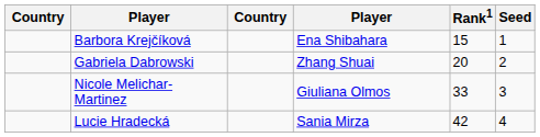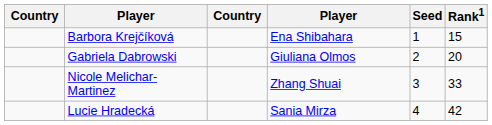columns swapped: Rank1 <-> Seed
Gabriela Dabrowski | column 4: Zhang Shuai -> Giuliana Olmos
Nicole Melichar-Martinez | column 4: Giuliana Olmos -> Zhang Shuai
